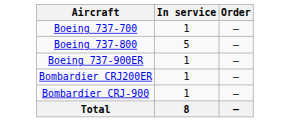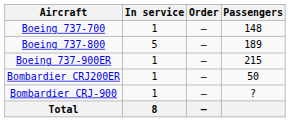+ column: Passengers | 148 | 189 | 215 | 50 | ?
